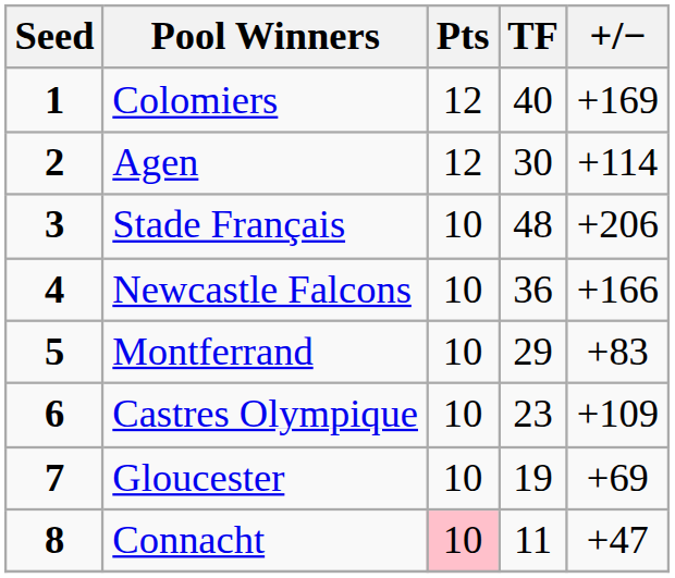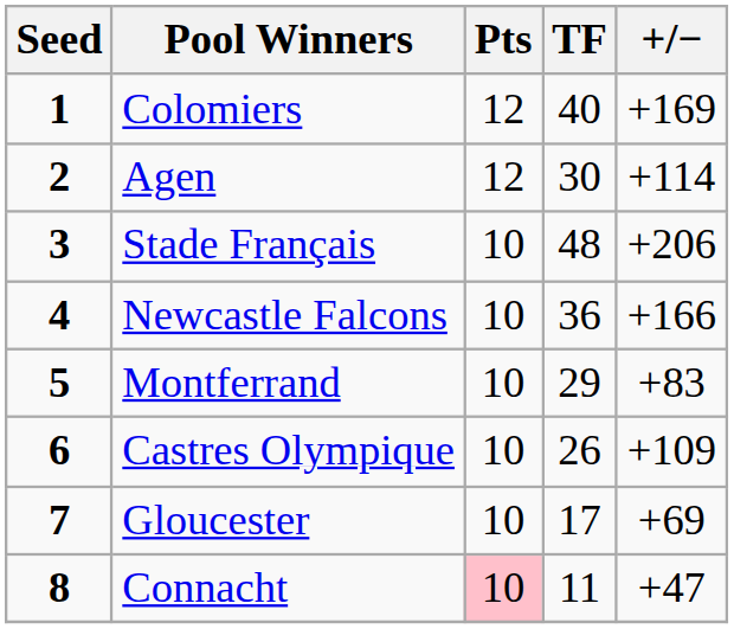Castres Olympique | TF: 23 -> 26
Gloucester | TF: 19 -> 17
